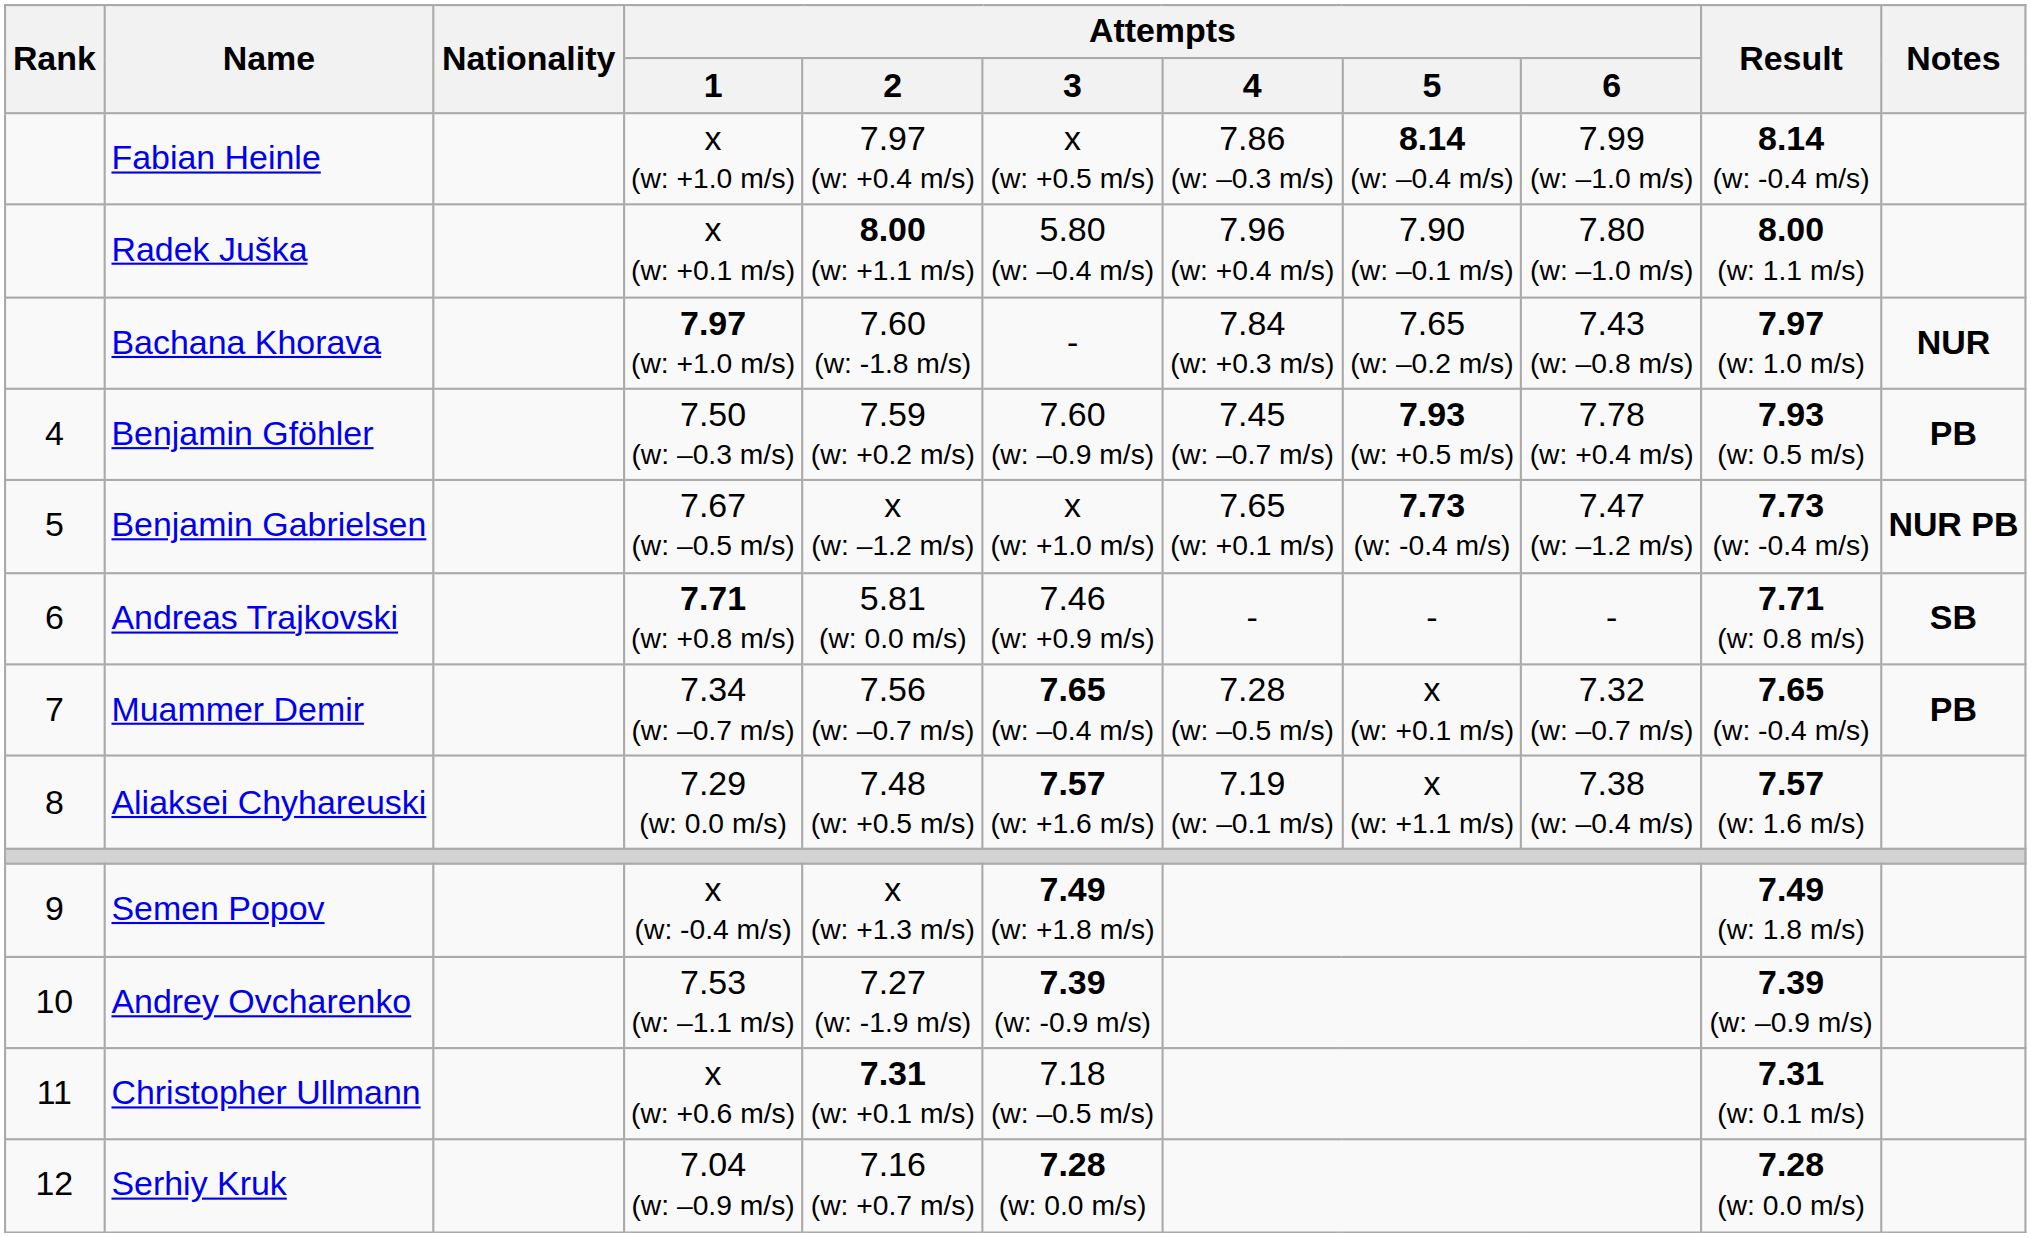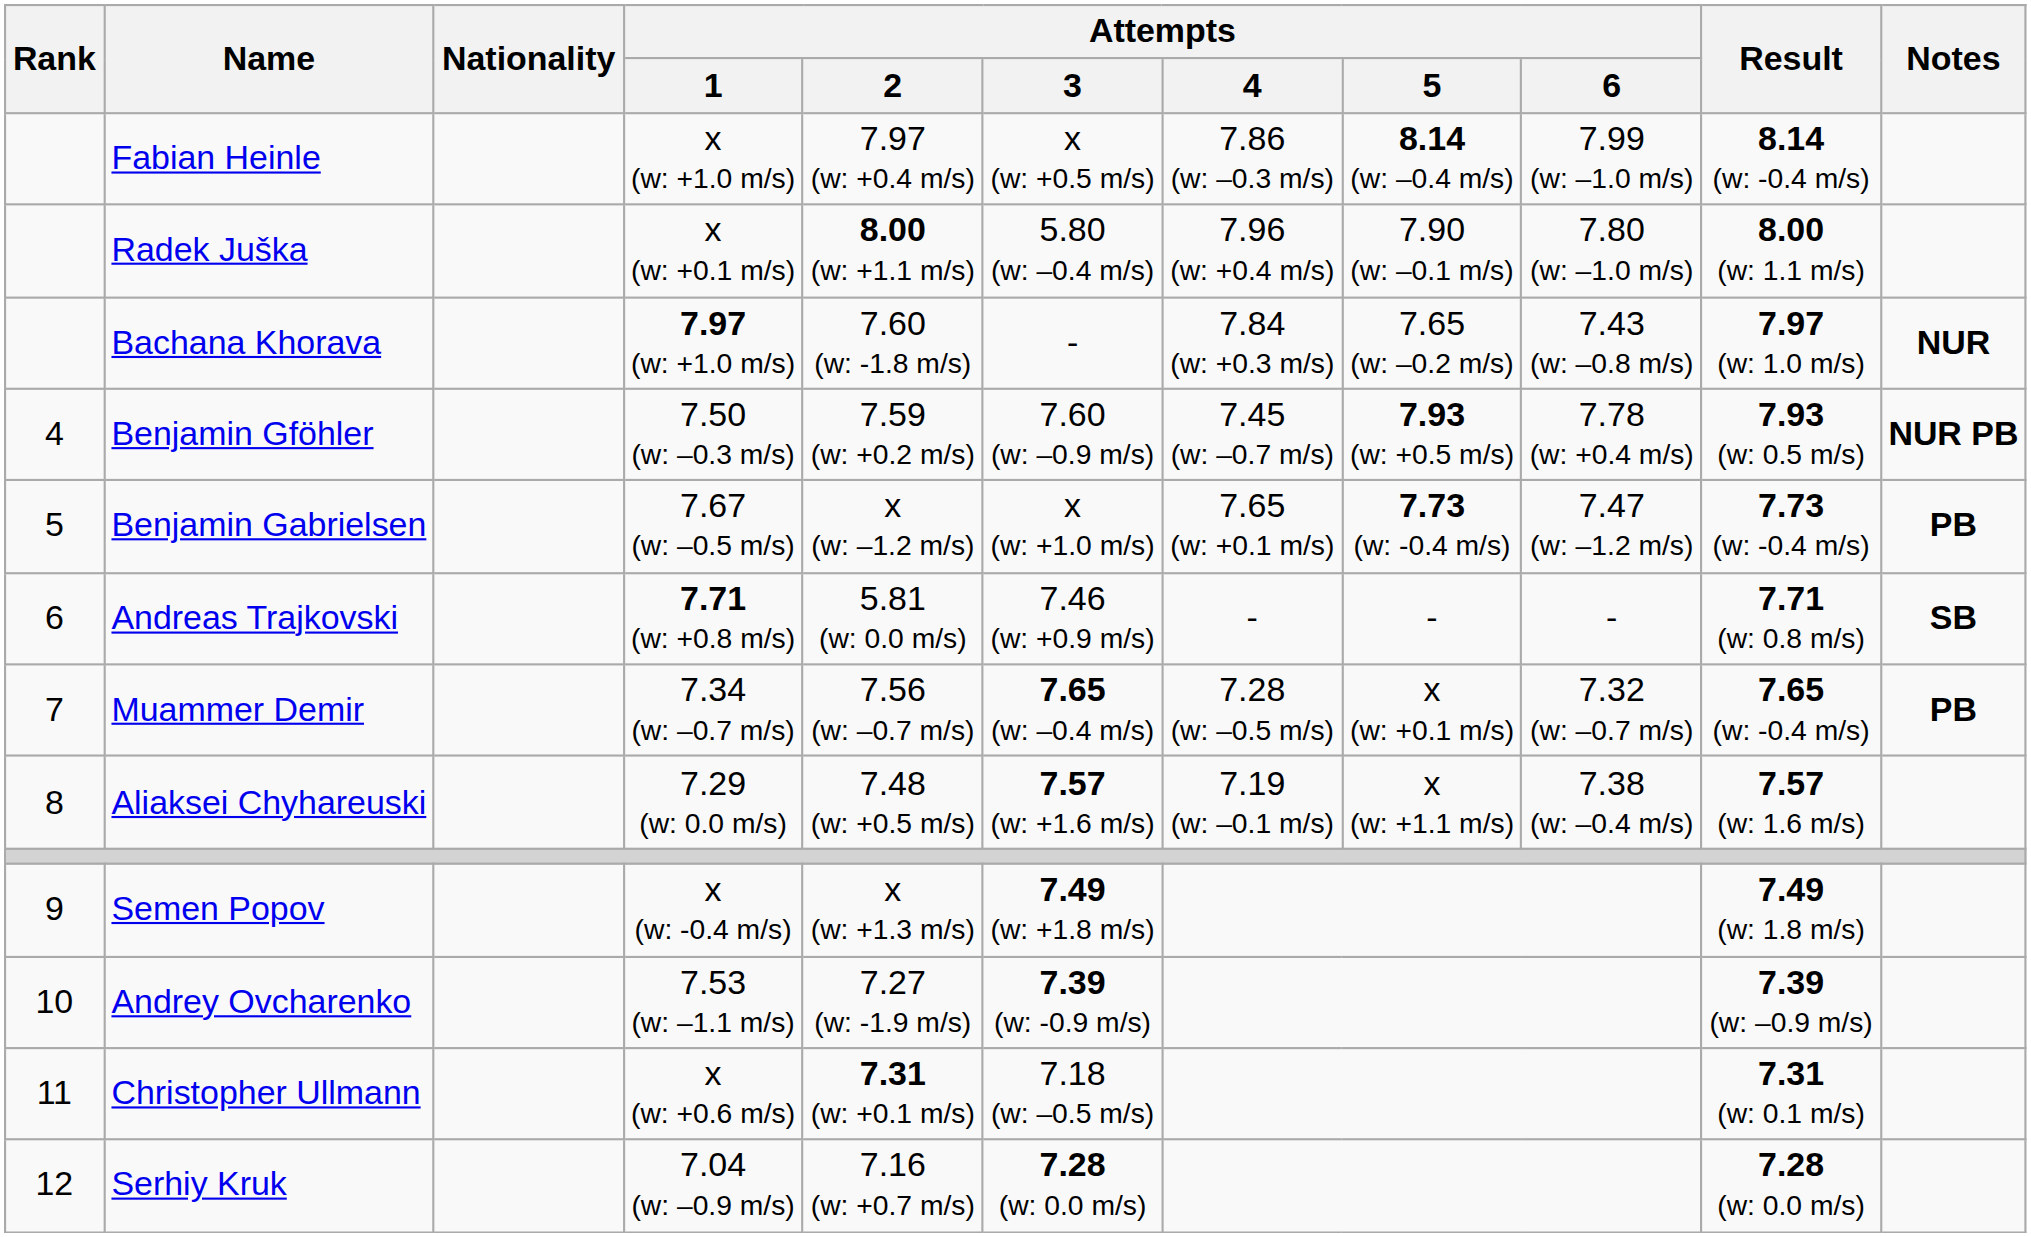Benjamin Gföhler | Notes: PB -> NUR PB
Benjamin Gabrielsen | Notes: NUR PB -> PB
